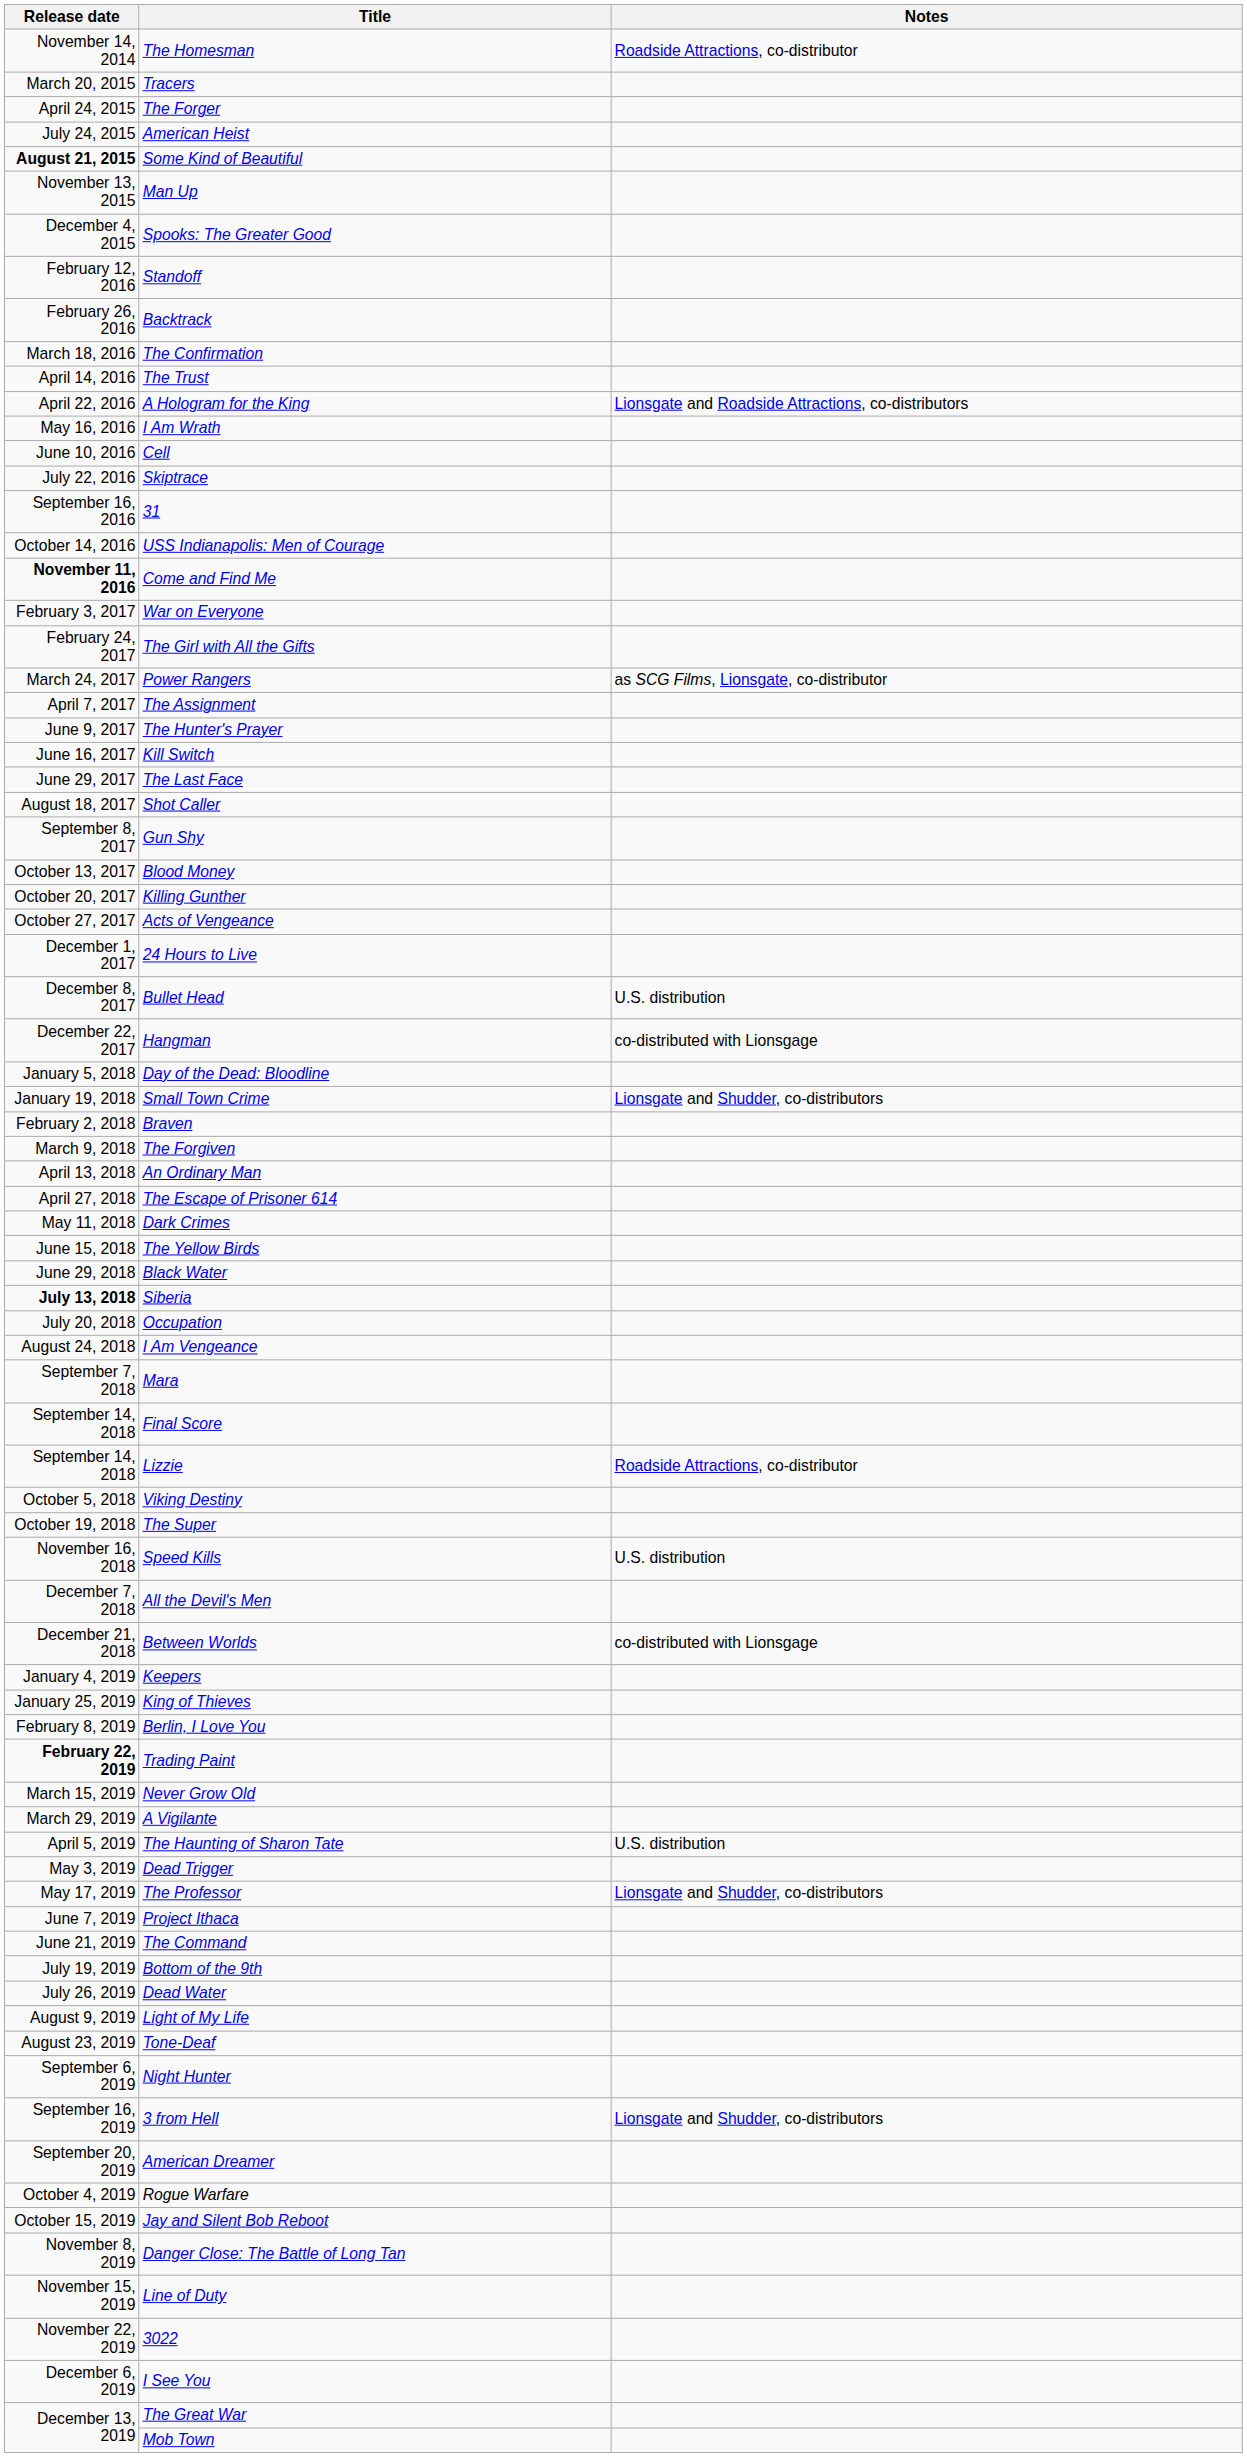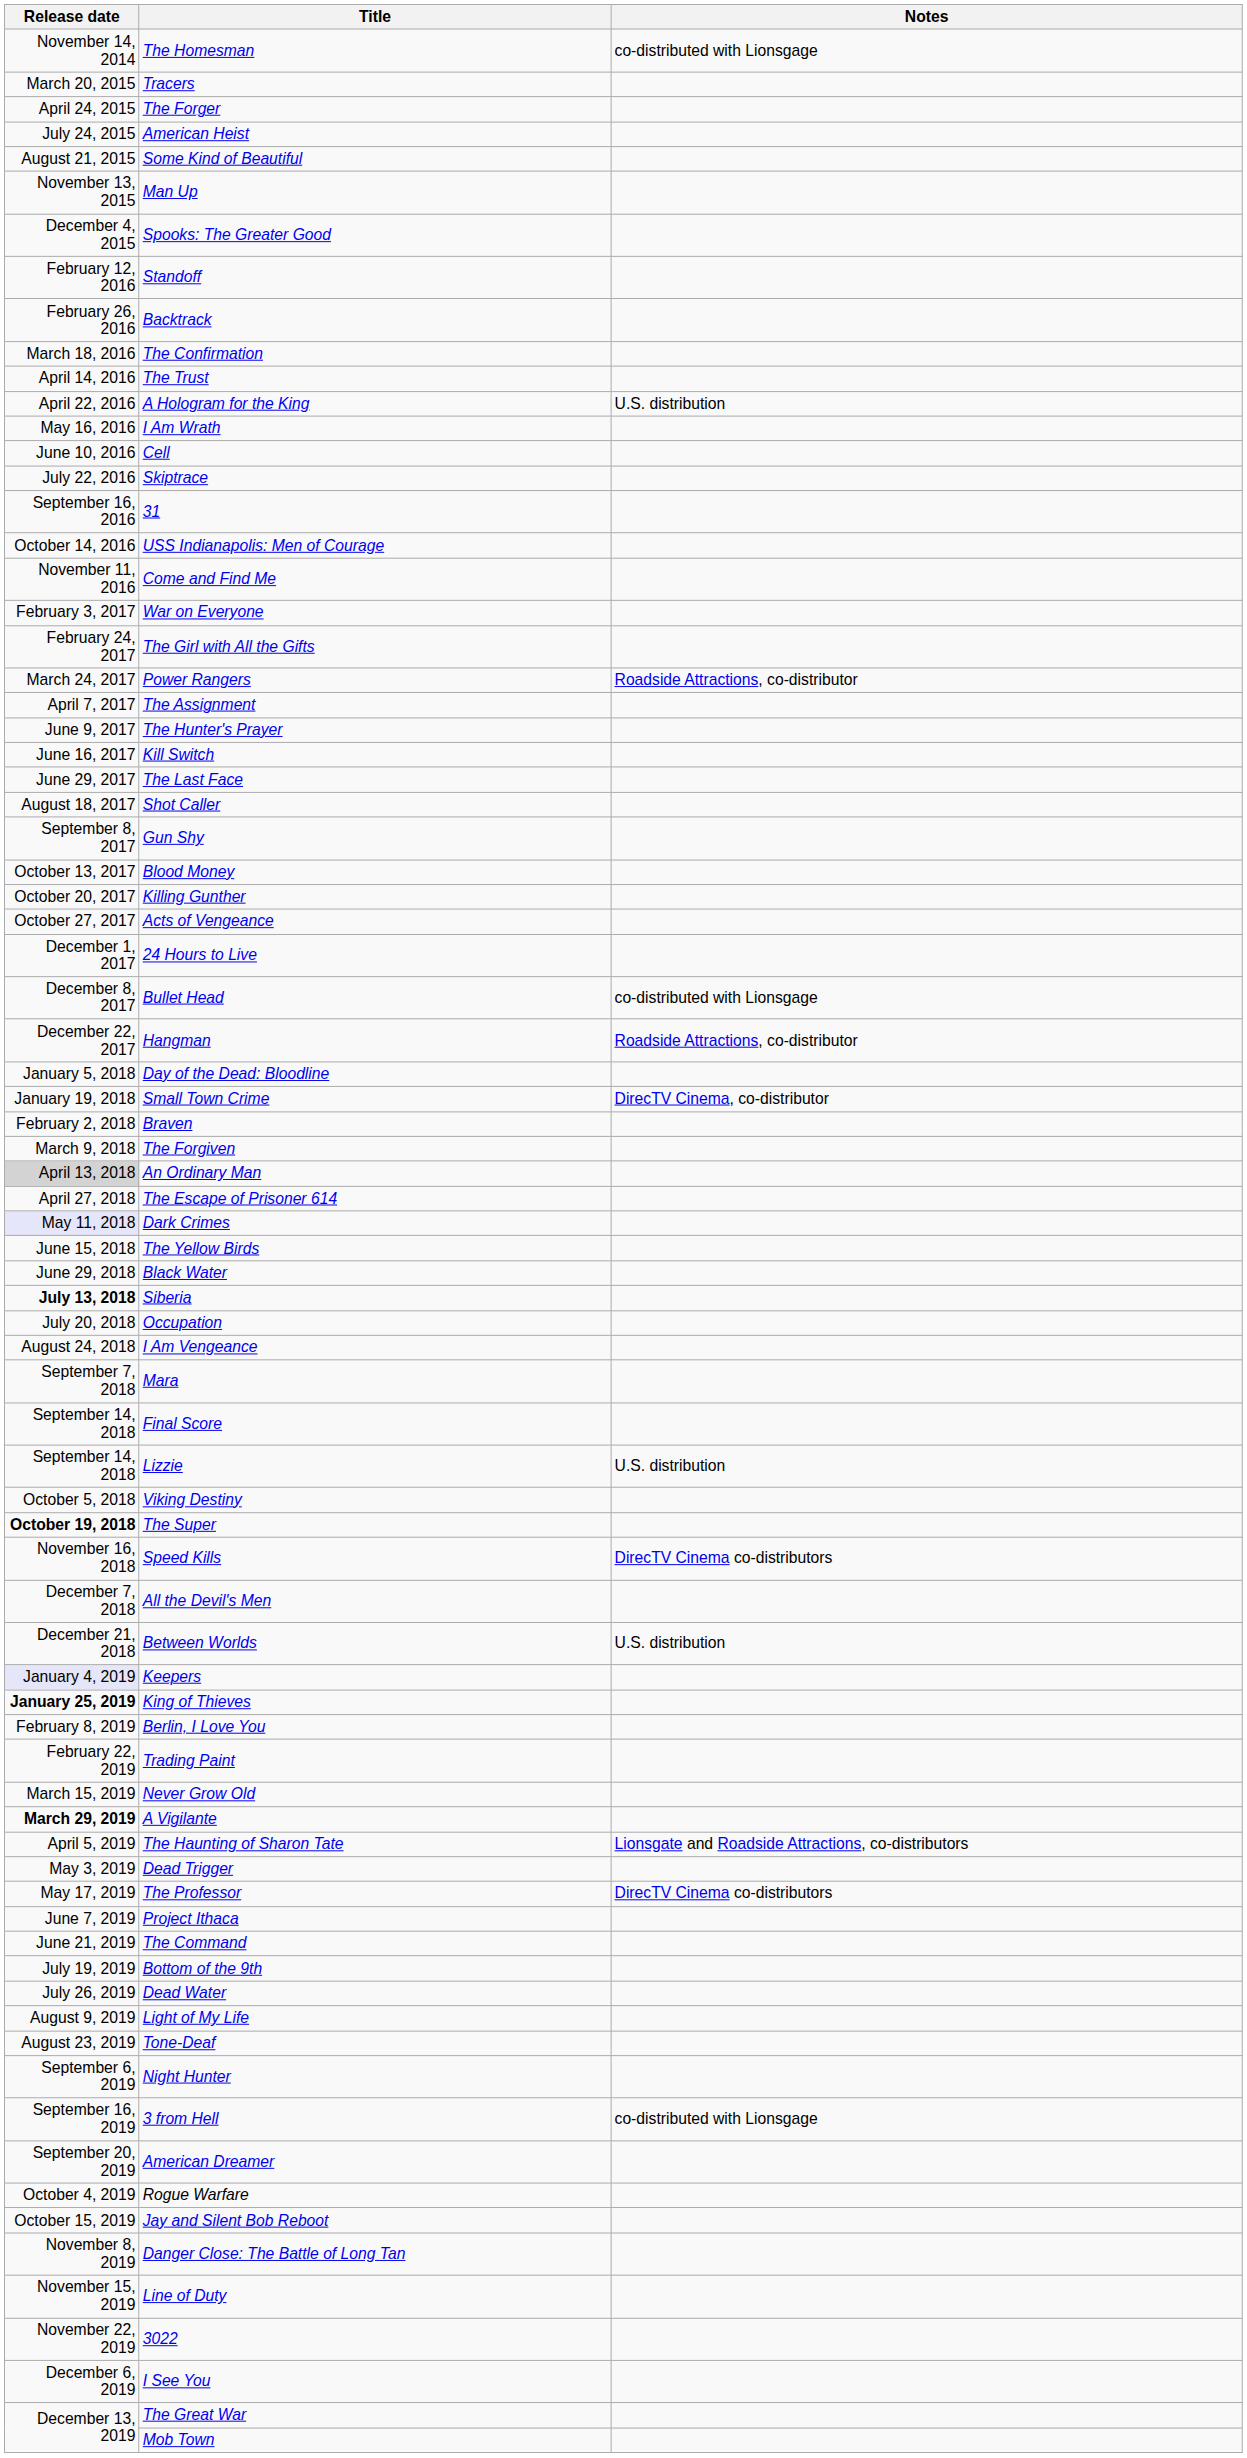The Homesman | Notes: Roadside Attractions, co-distributor -> co-distributed with Lionsgage
Some Kind of Beautiful | Release date: bold -> normal
A Hologram for the King | Notes: Lionsgate and Roadside Attractions, co-distributors -> U.S. distribution
Come and Find Me | Release date: bold -> normal
Power Rangers | Notes: as SCG Films, Lionsgate, co-distributor -> Roadside Attractions, co-distributor
Bullet Head | Notes: U.S. distribution -> co-distributed with Lionsgage
Hangman | Notes: co-distributed with Lionsgage -> Roadside Attractions, co-distributor
Small Town Crime | Notes: Lionsgate and Shudder, co-distributors -> DirecTV Cinema, co-distributor
An Ordinary Man | Release date: no background -> lightgrey background
Dark Crimes | Release date: no background -> lavender background
Lizzie | Notes: Roadside Attractions, co-distributor -> U.S. distribution
The Super | Release date: normal -> bold
Speed Kills | Notes: U.S. distribution -> DirecTV Cinema co-distributors
Between Worlds | Notes: co-distributed with Lionsgage -> U.S. distribution
Keepers | Release date: no background -> lavender background
King of Thieves | Release date: normal -> bold
Trading Paint | Release date: bold -> normal
A Vigilante | Release date: normal -> bold
The Haunting of Sharon Tate | Notes: U.S. distribution -> Lionsgate and Roadside Attractions, co-distributors
The Professor | Notes: Lionsgate and Shudder, co-distributors -> DirecTV Cinema co-distributors
3 from Hell | Notes: Lionsgate and Shudder, co-distributors -> co-distributed with Lionsgage
